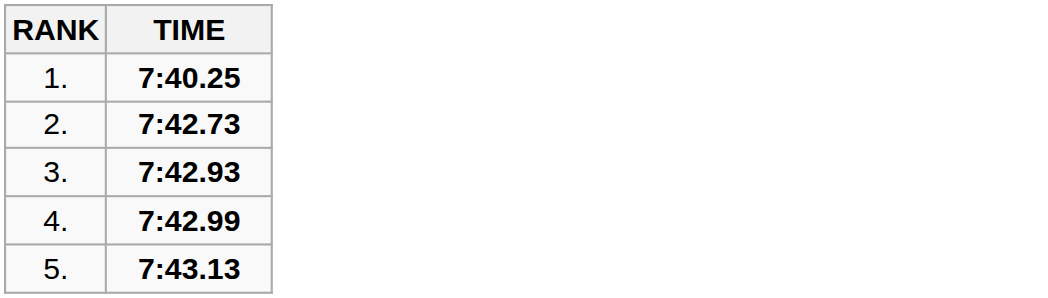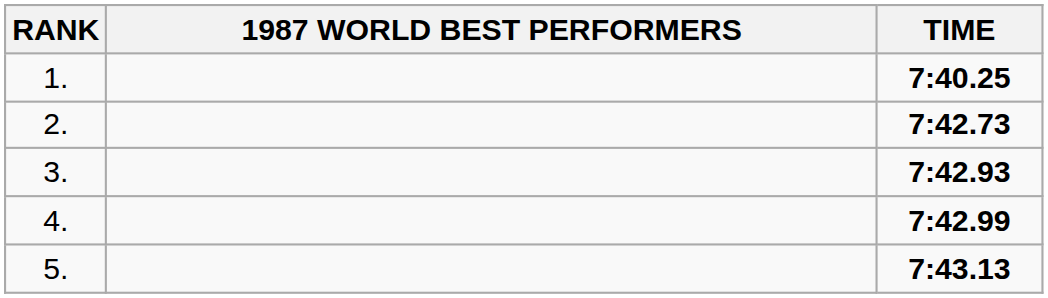+ column: 1987 WORLD BEST PERFORMERS
